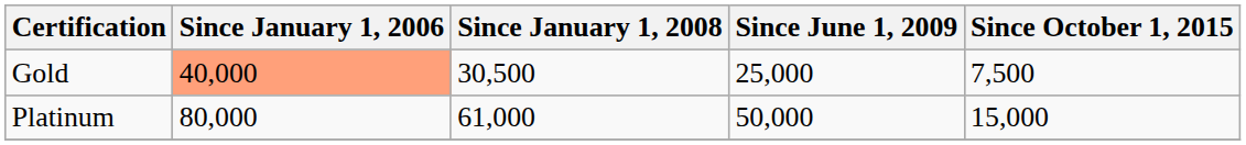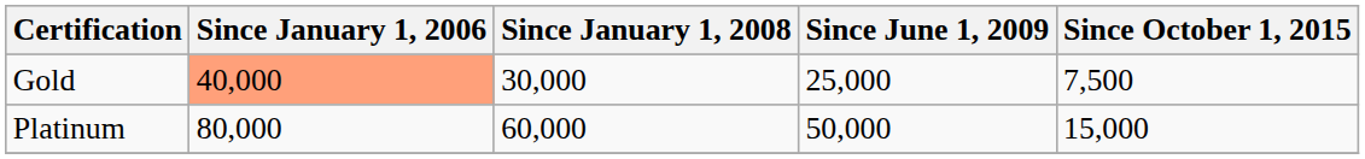Gold | Since January 1, 2008: 30,500 -> 30,000
Platinum | Since January 1, 2008: 61,000 -> 60,000
